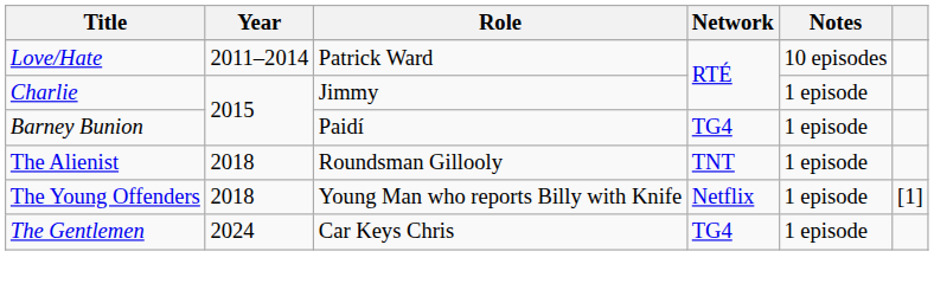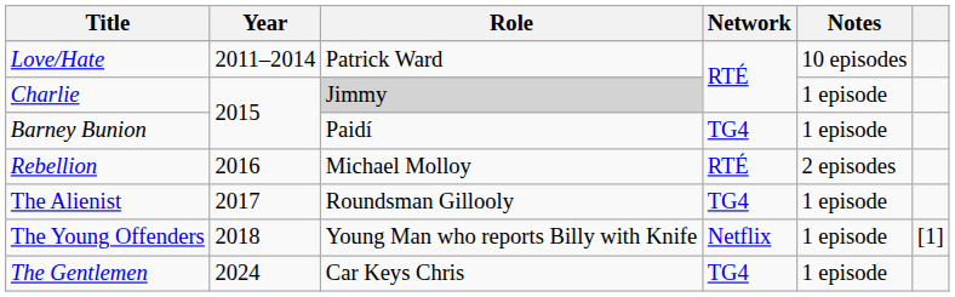Charlie | Role: no background -> lightgrey background
+ row: Rebellion | 2016 | Michael Molloy | RTÉ | 2 episodes
The Alienist | Year: 2018 -> 2017
The Alienist | Network: TNT -> TG4
